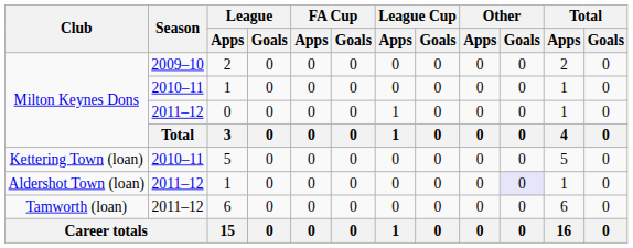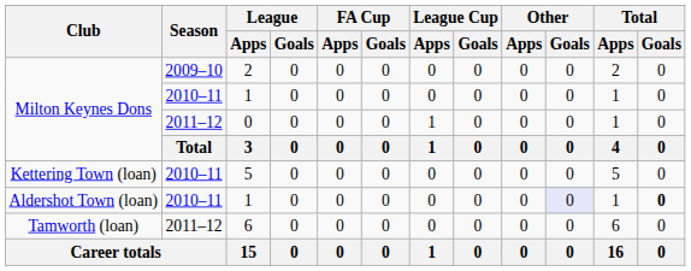Aldershot Town (loan) / 1 | Season: 2011–12 -> 2010–11
Aldershot Town (loan) / 1 | Total / Goals: normal -> bold
